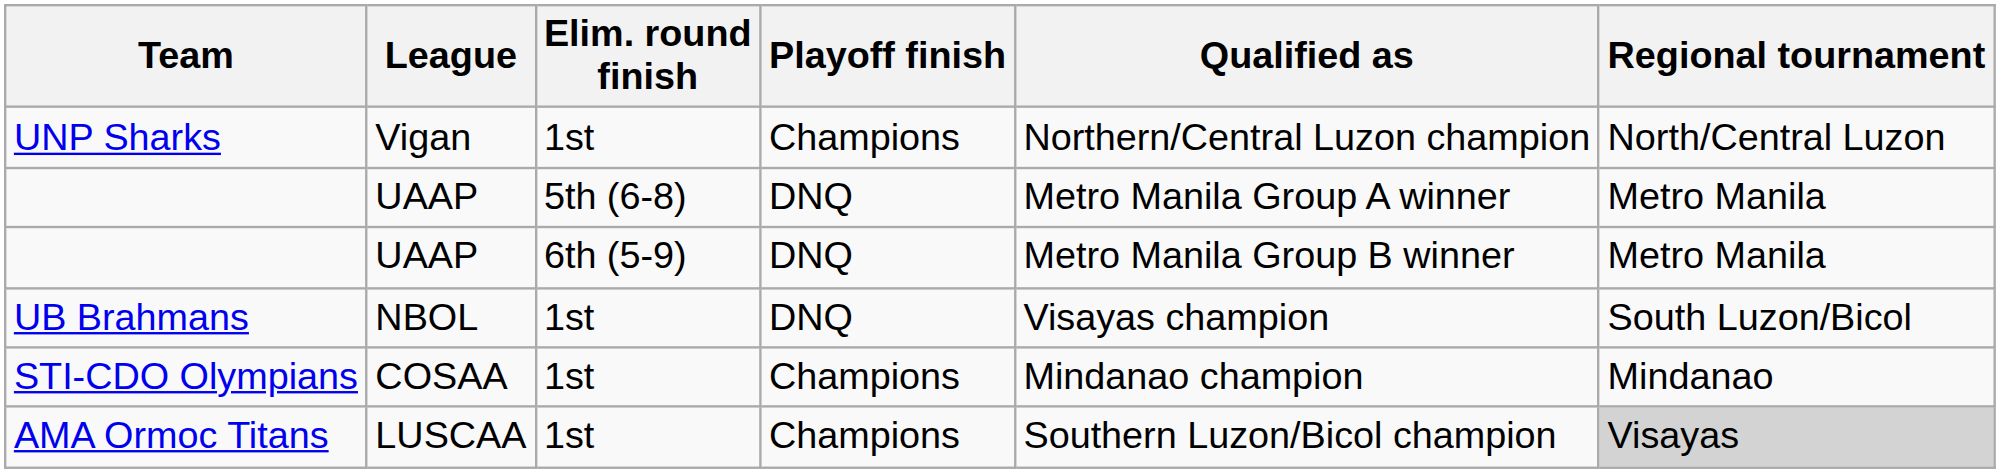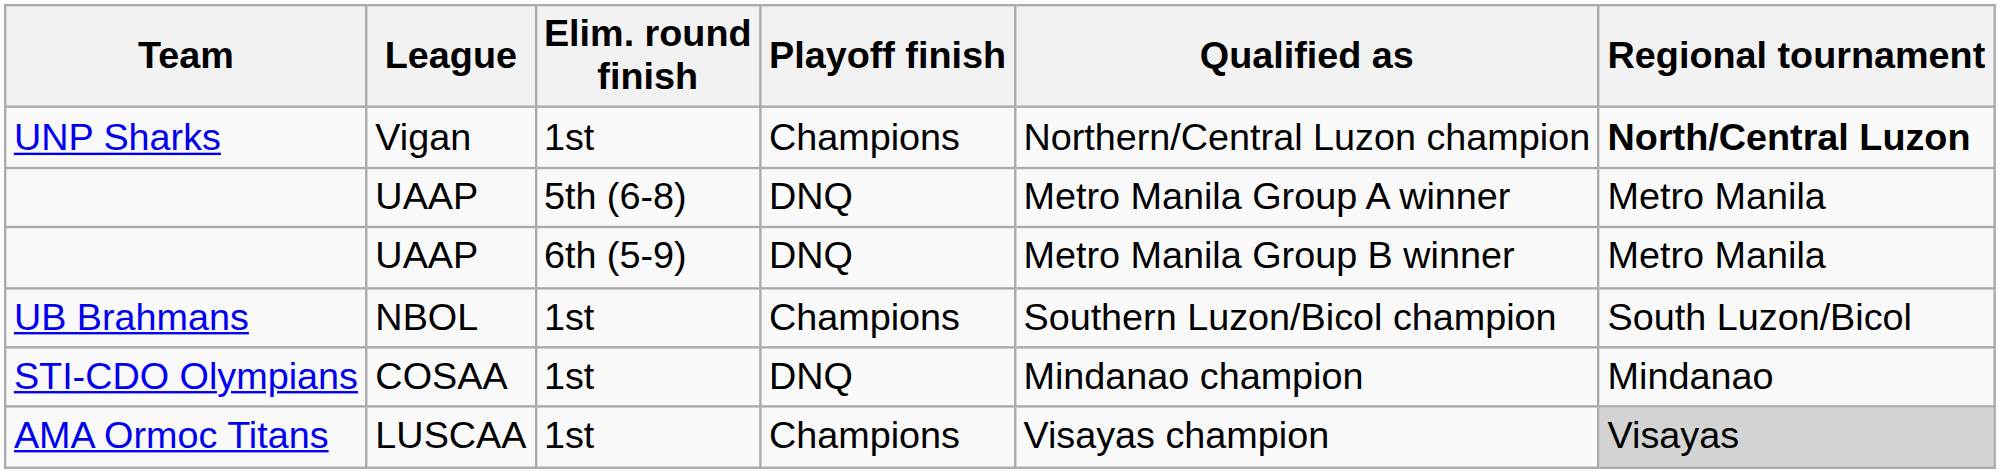UNP Sharks | Regional tournament: normal -> bold
UB Brahmans | Playoff finish: DNQ -> Champions
UB Brahmans | Qualified as: Visayas champion -> Southern Luzon/Bicol champion
STI-CDO Olympians | Playoff finish: Champions -> DNQ
AMA Ormoc Titans | Qualified as: Southern Luzon/Bicol champion -> Visayas champion
